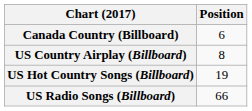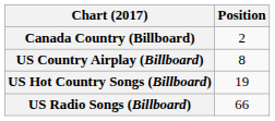Canada Country (Billboard) | Position: 6 -> 2
